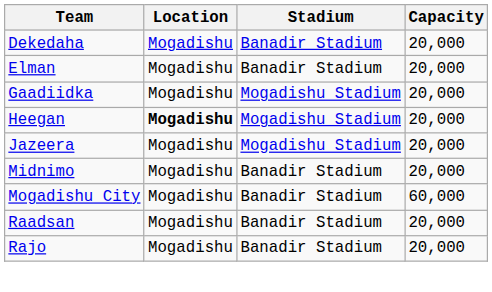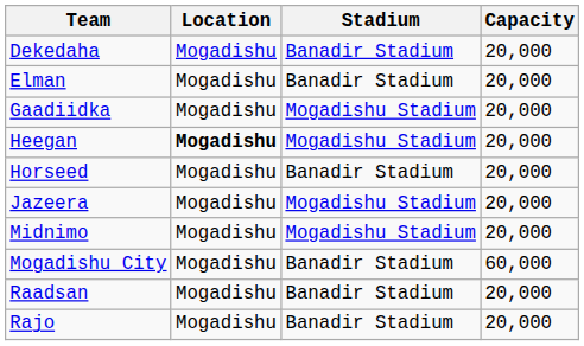+ row: Horseed | Mogadishu | Banadir Stadium | 20,000
Midnimo | Stadium: Banadir Stadium -> Mogadishu Stadium
